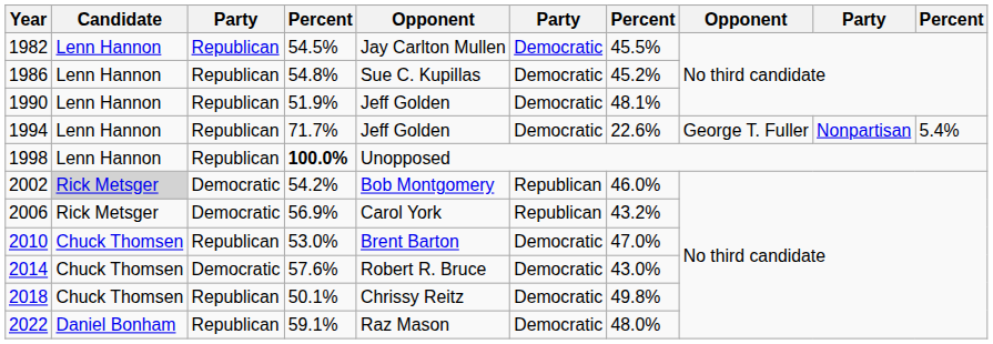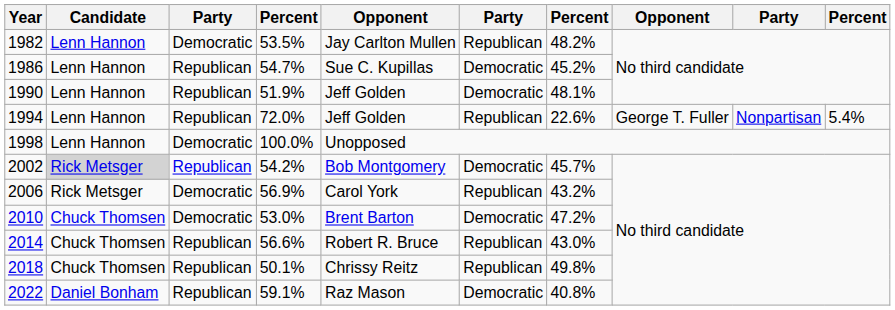1982 | column 3: Republican -> Democratic
1982 | column 4: 54.5% -> 53.5%
1982 | column 6: Democratic -> Republican
1982 | column 7: 45.5% -> 48.2%
1986 | column 4: 54.8% -> 54.7%
1994 | column 4: 71.7% -> 72.0%
1994 | column 6: Democratic -> Republican
1998 | column 3: Republican -> Democratic
1998 | column 4: bold -> normal
2002 | column 3: Democratic -> Republican
2002 | column 6: Republican -> Democratic
2002 | column 7: 46.0% -> 45.7%
2010 | column 3: Republican -> Democratic
2010 | column 7: 47.0% -> 47.2%
2014 | column 3: Democratic -> Republican
2014 | column 4: 57.6% -> 56.6%
2014 | column 6: Democratic -> Republican
2018 | column 6: Democratic -> Republican
2022 | column 7: 48.0% -> 40.8%
